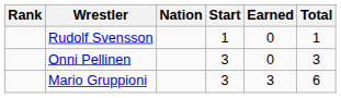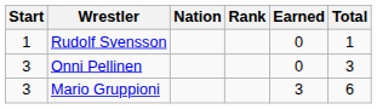columns swapped: Rank <-> Start
